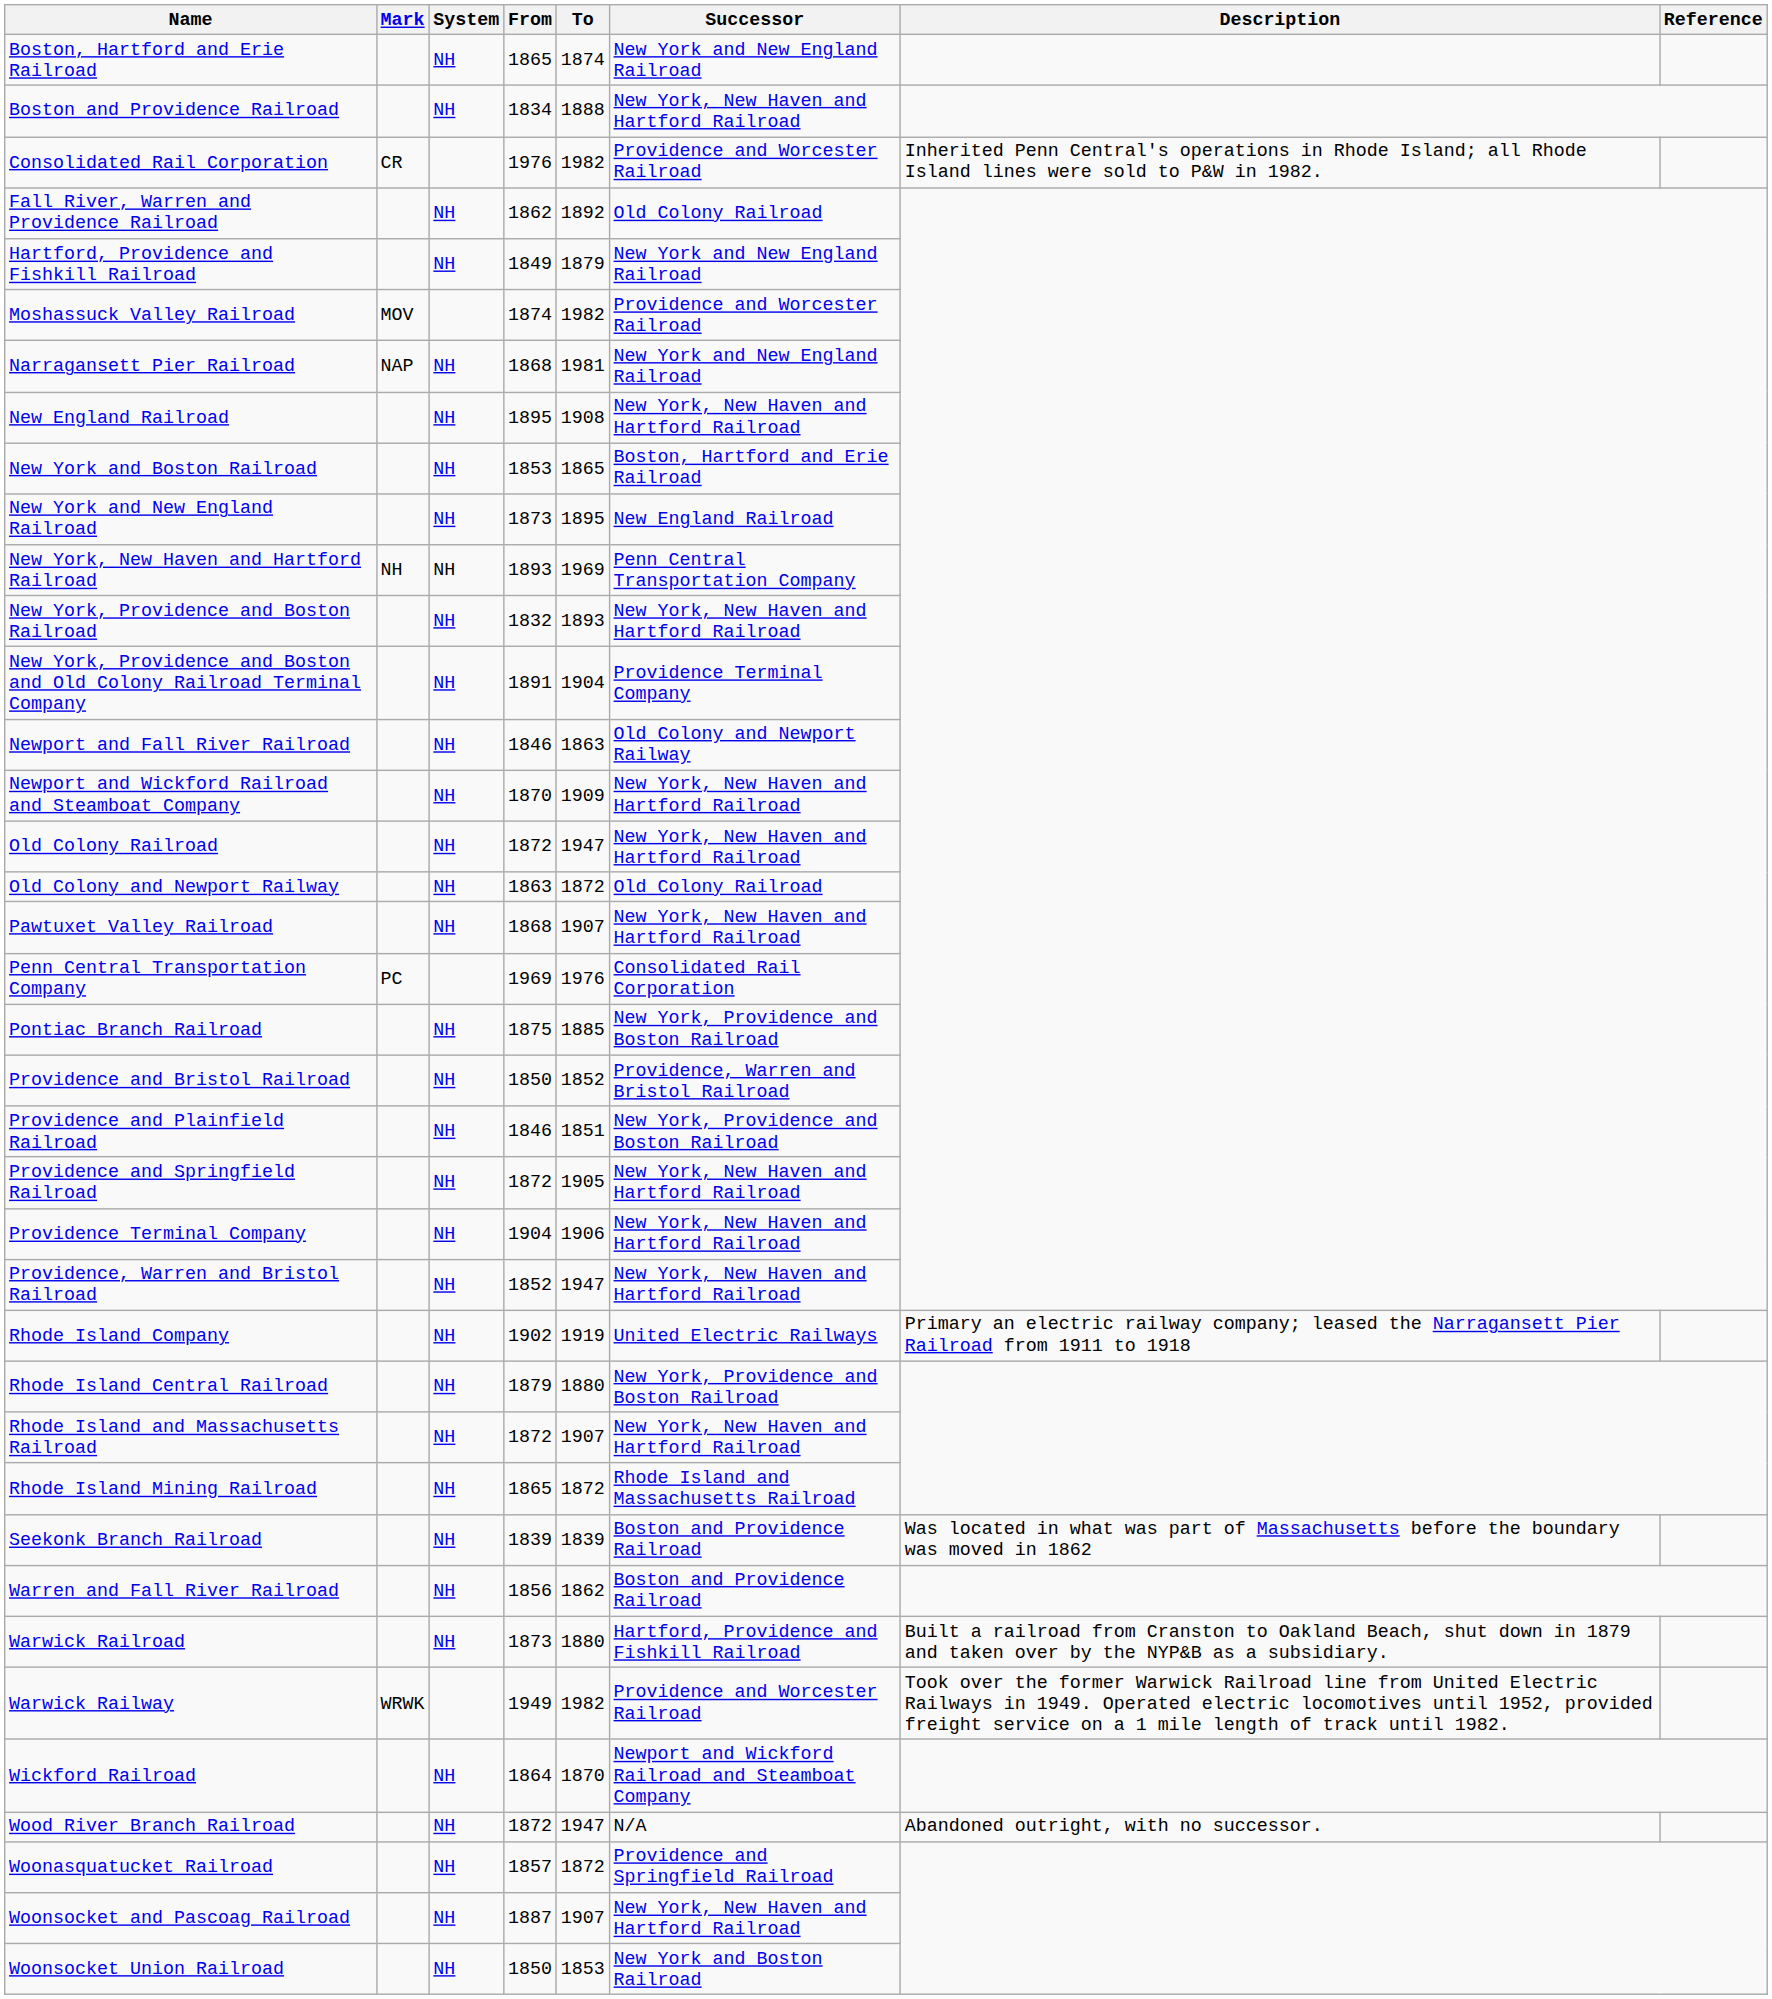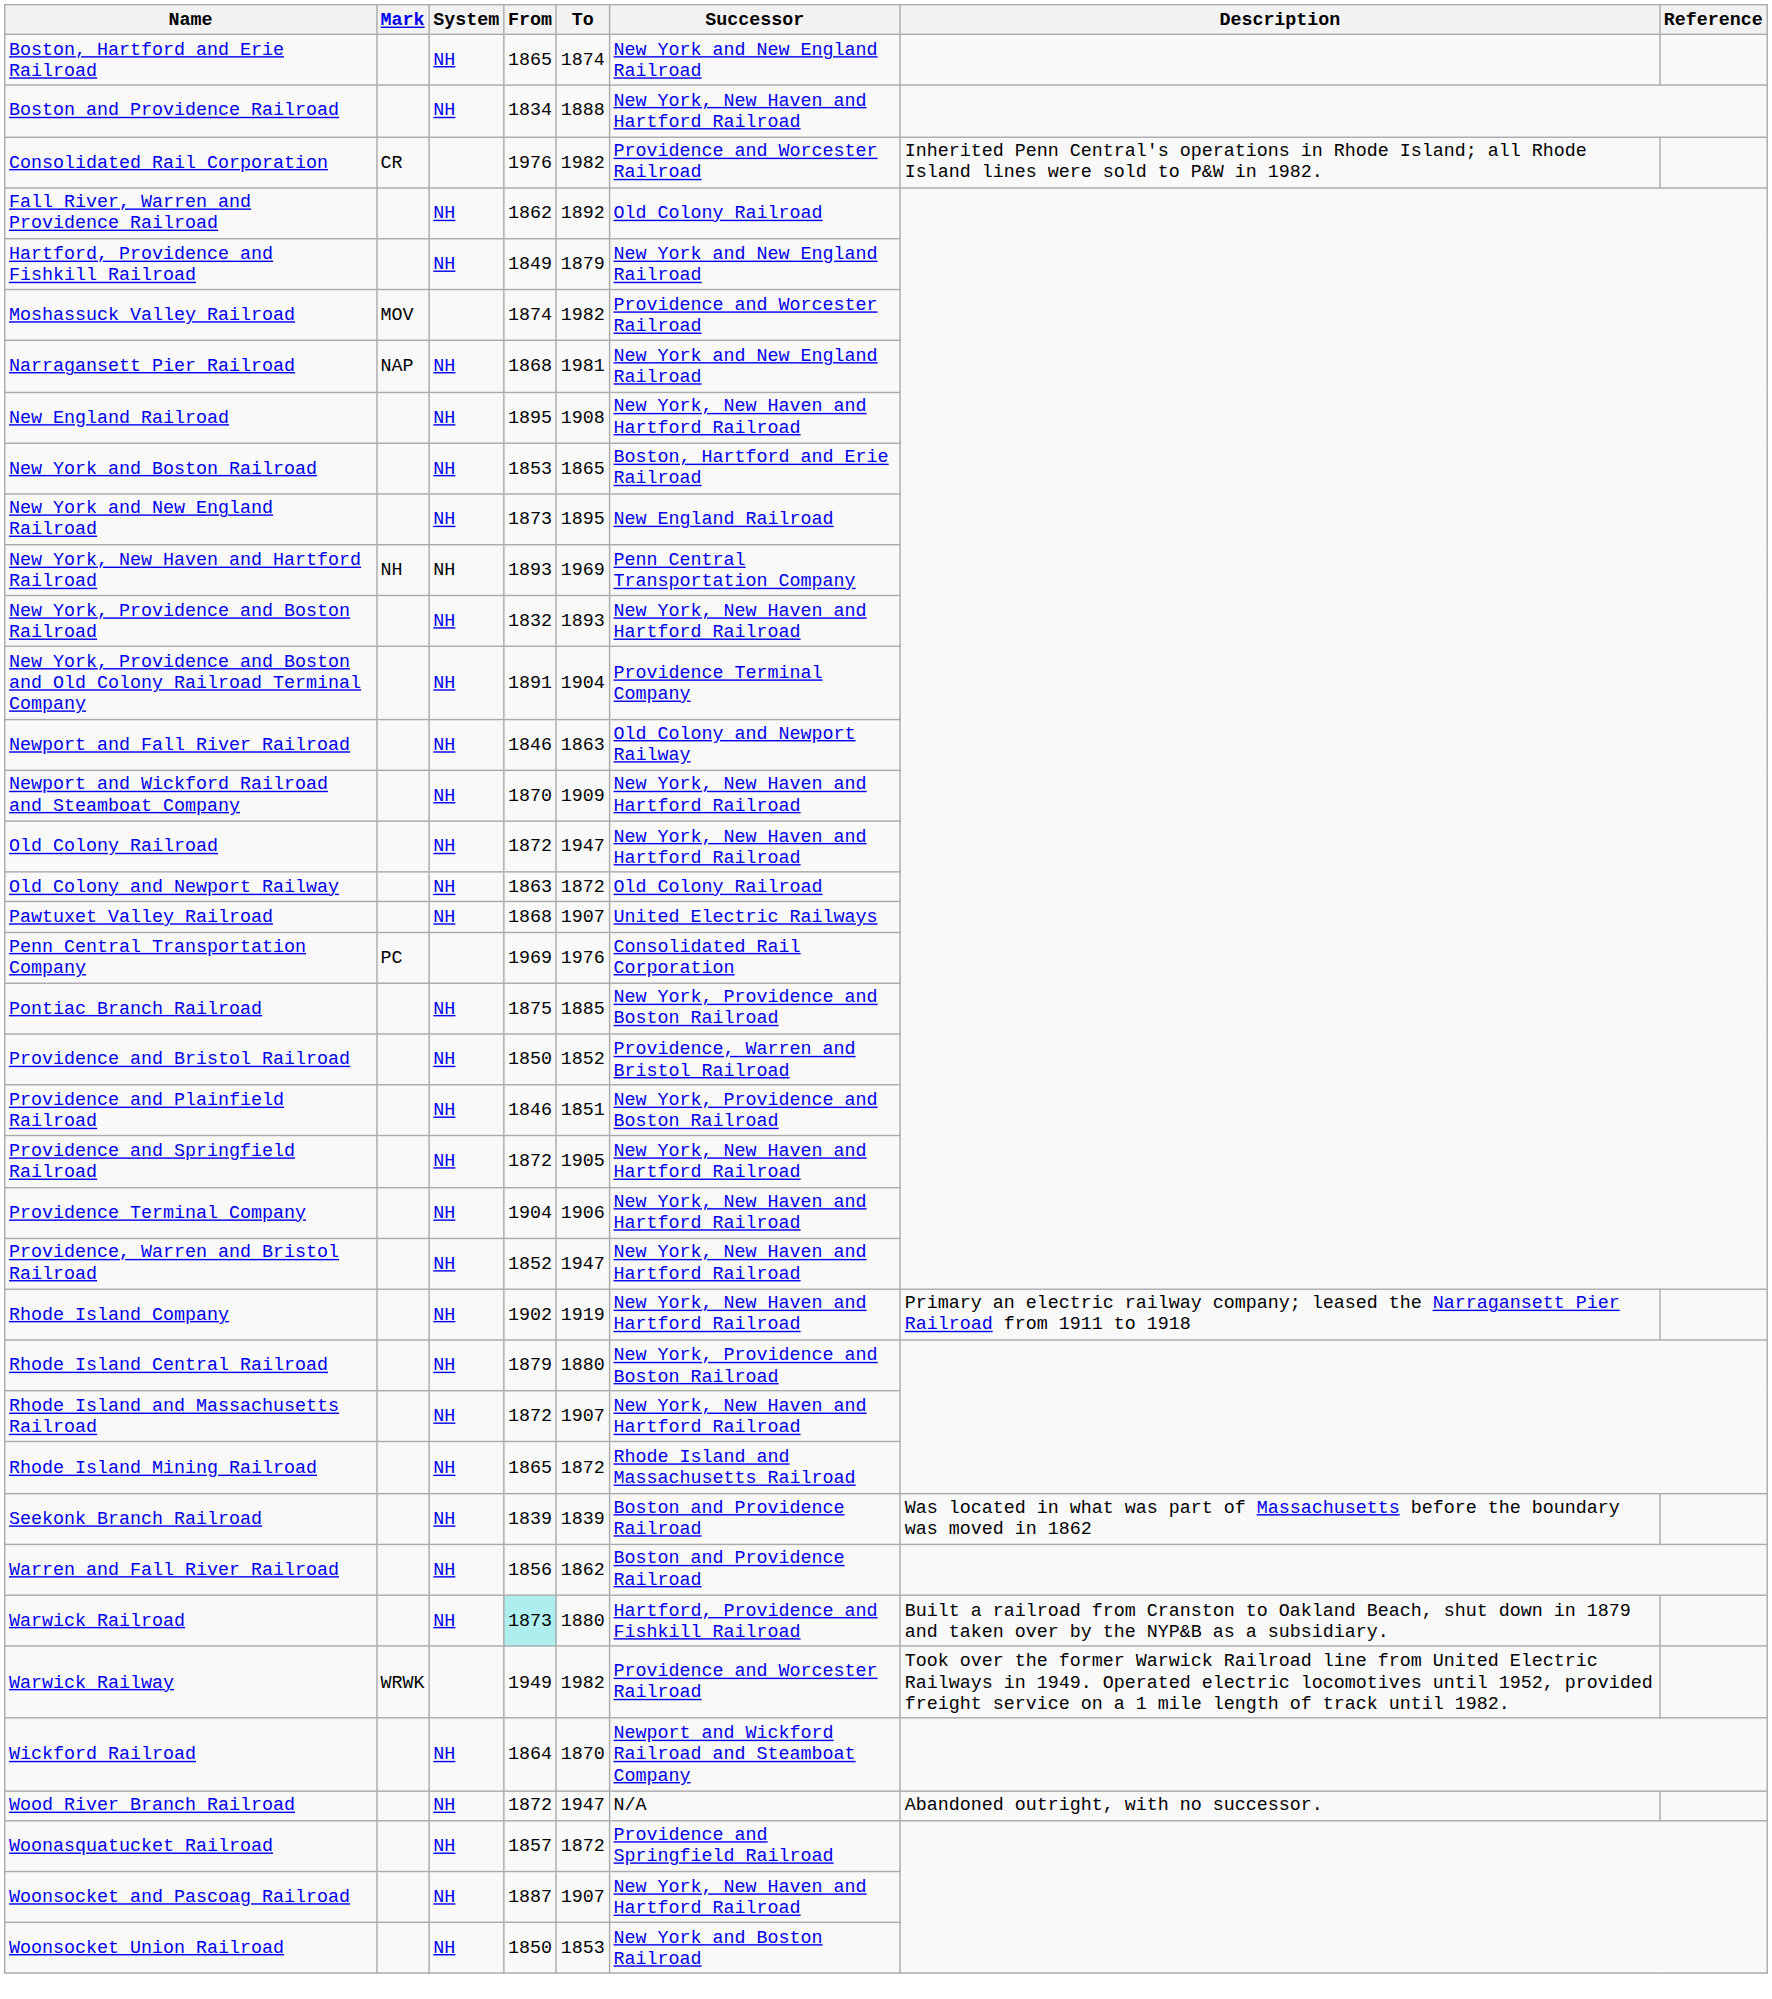Pawtuxet Valley Railroad | Successor: New York, New Haven and Hartford Railroad -> United Electric Railways
Rhode Island Company | Successor: United Electric Railways -> New York, New Haven and Hartford Railroad
Warwick Railroad | From: no background -> paleturquoise background
